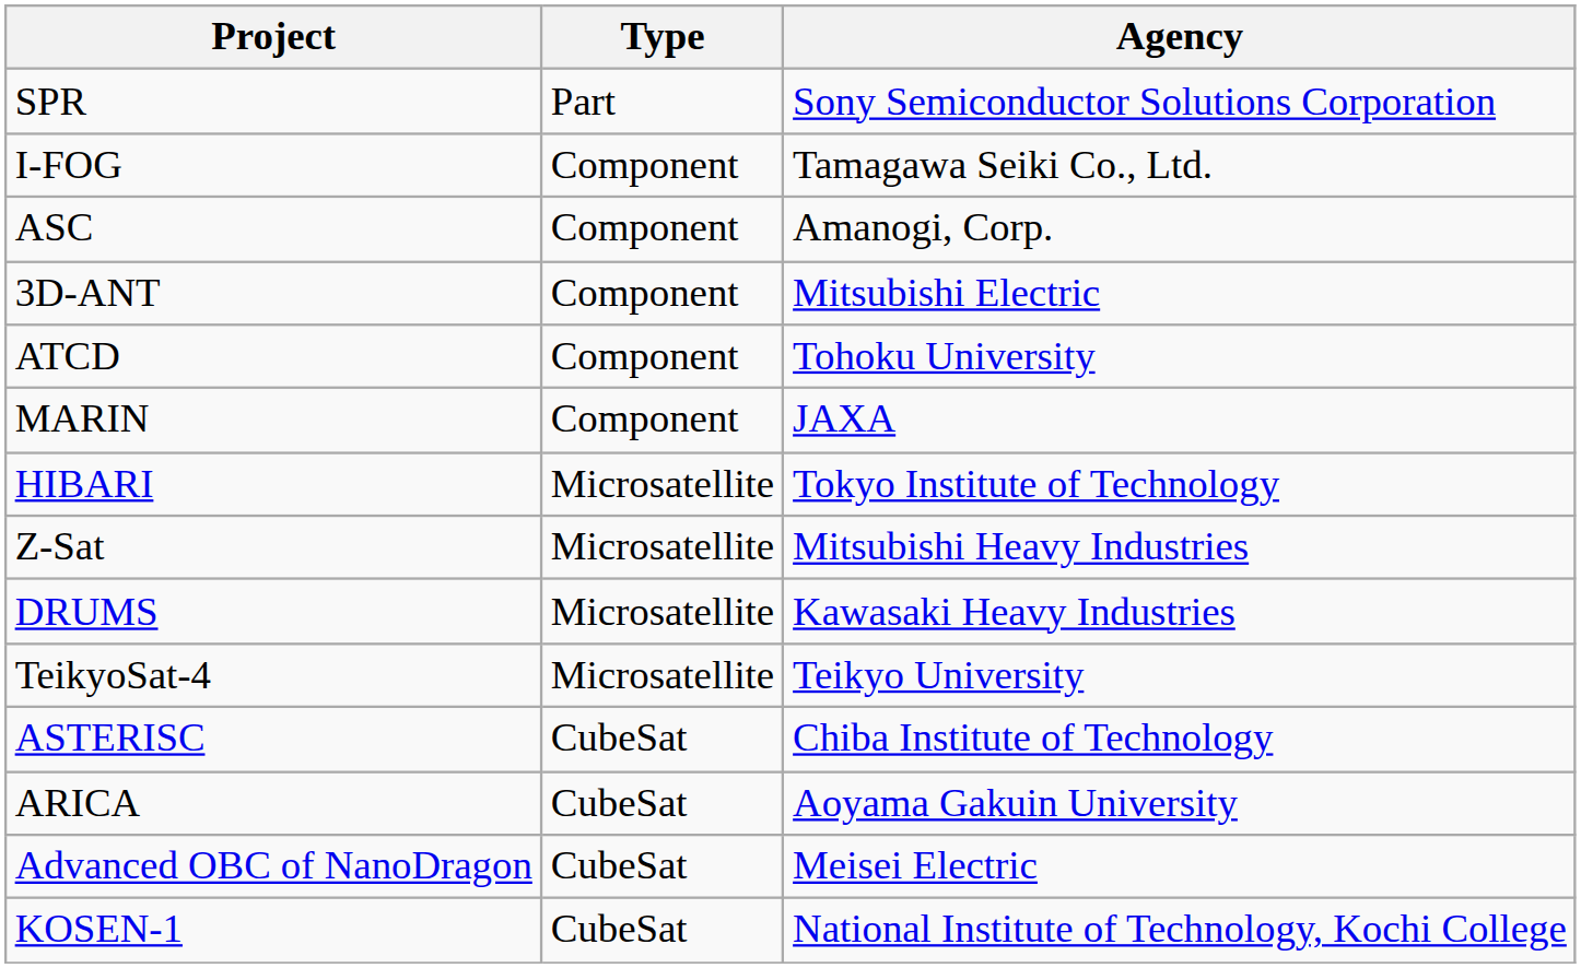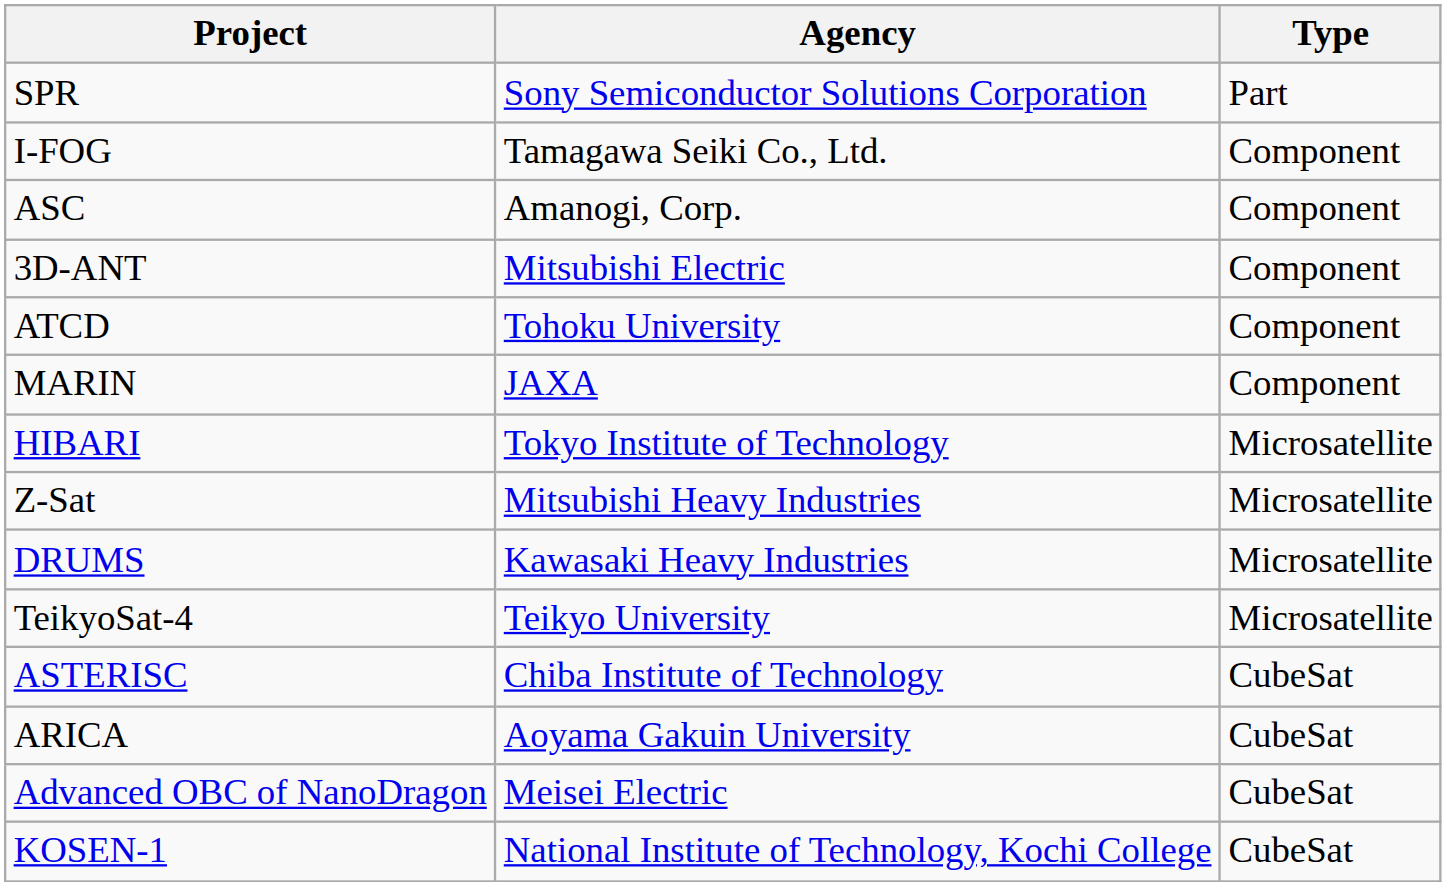columns swapped: Type <-> Agency
